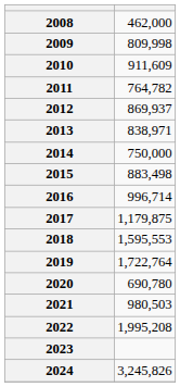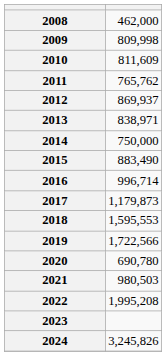2010 | column 2: 911,609 -> 811,609
2011 | column 2: 764,782 -> 765,762
2015 | column 2: 883,498 -> 883,490
2017 | column 2: 1,179,875 -> 1,179,873
2019 | column 2: 1,722,764 -> 1,722,566
